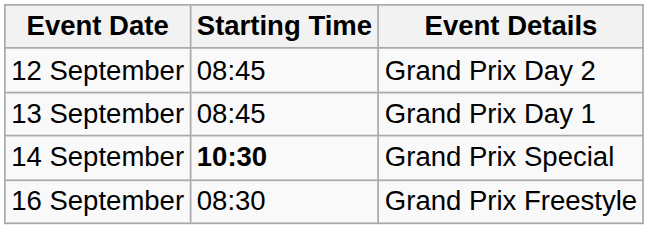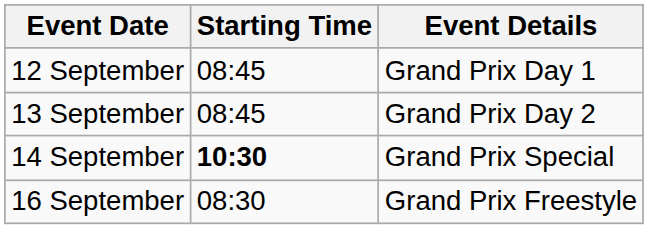12 September | Event Details: Grand Prix Day 2 -> Grand Prix Day 1
13 September | Event Details: Grand Prix Day 1 -> Grand Prix Day 2
